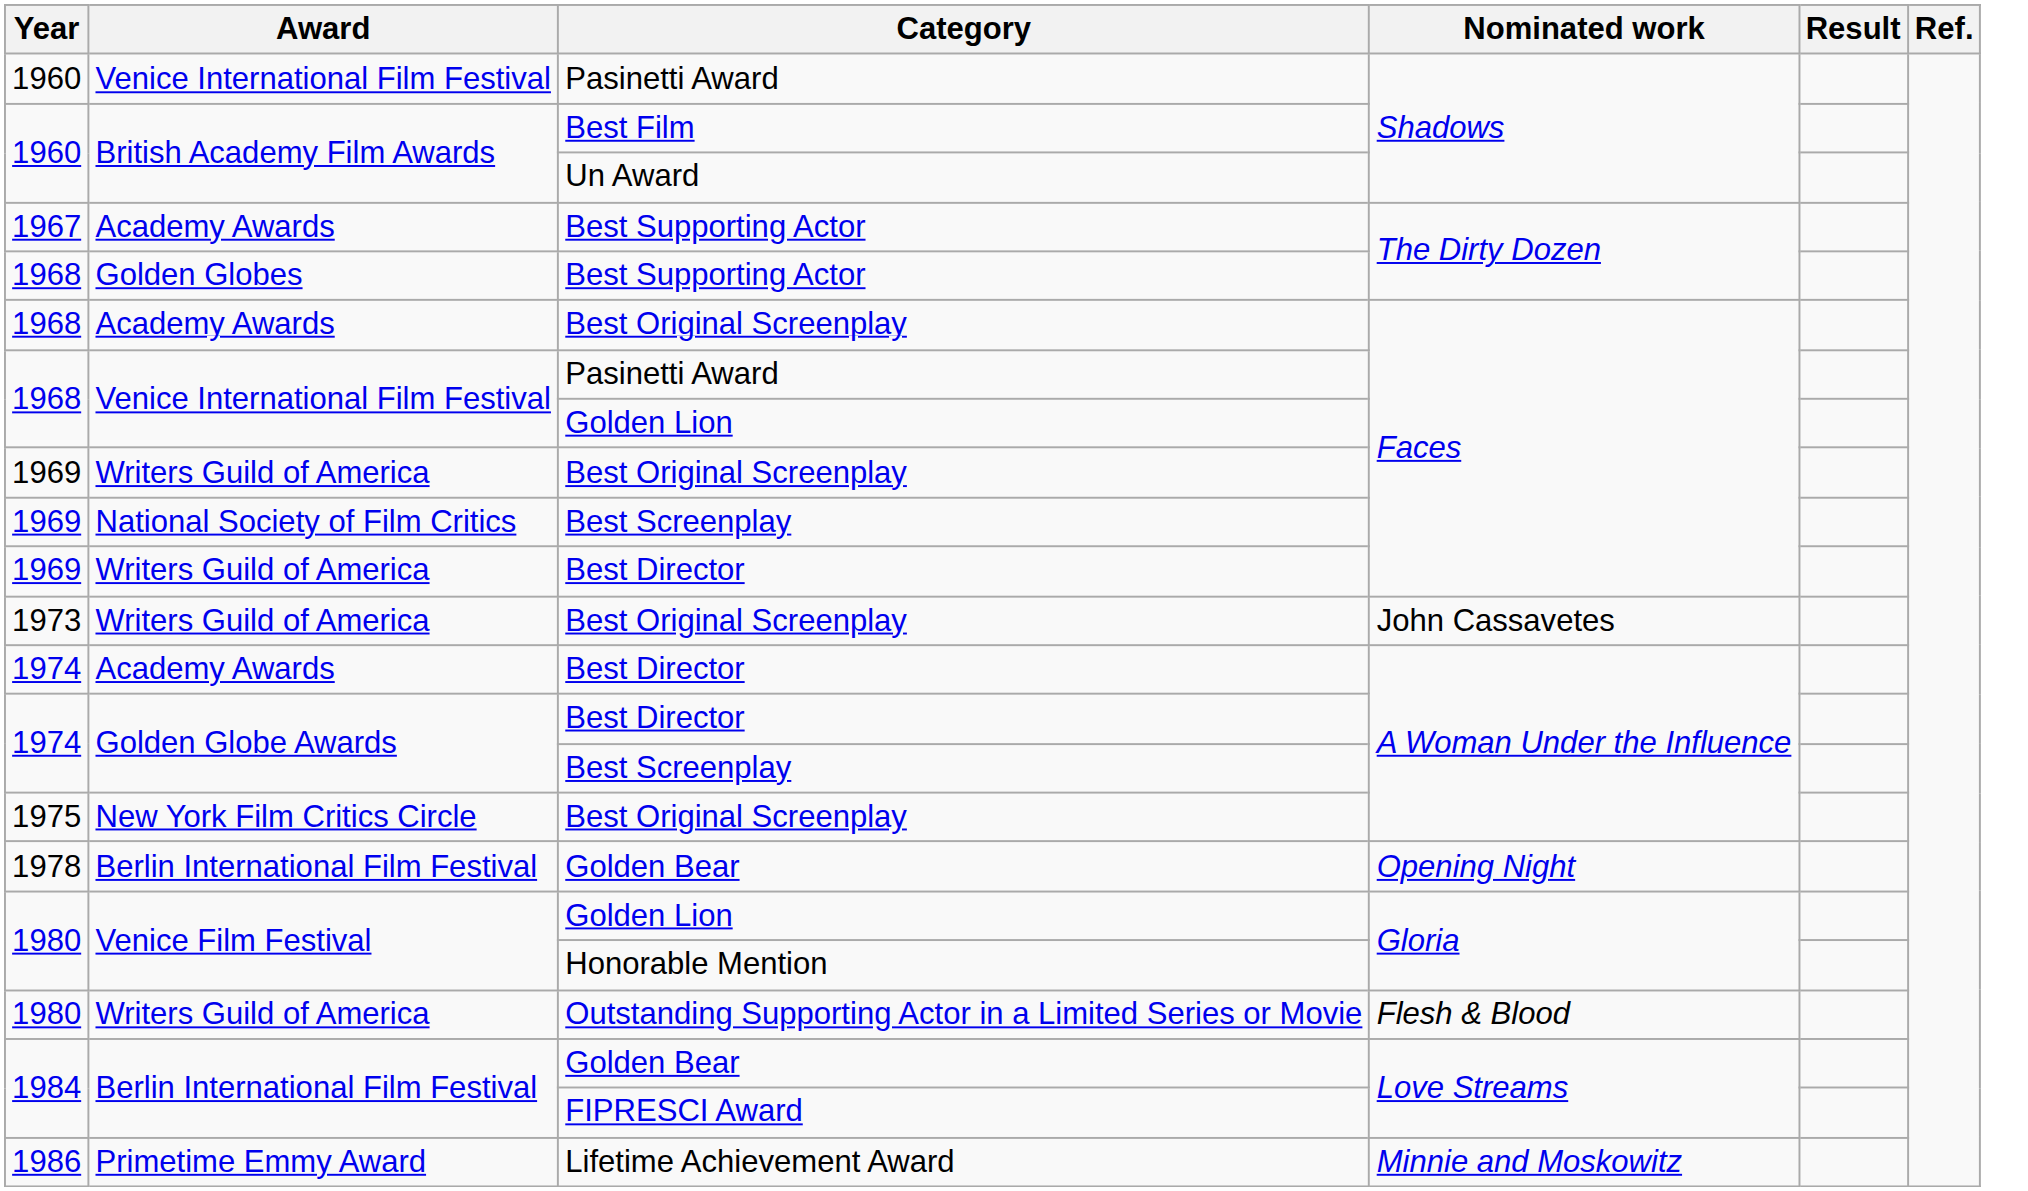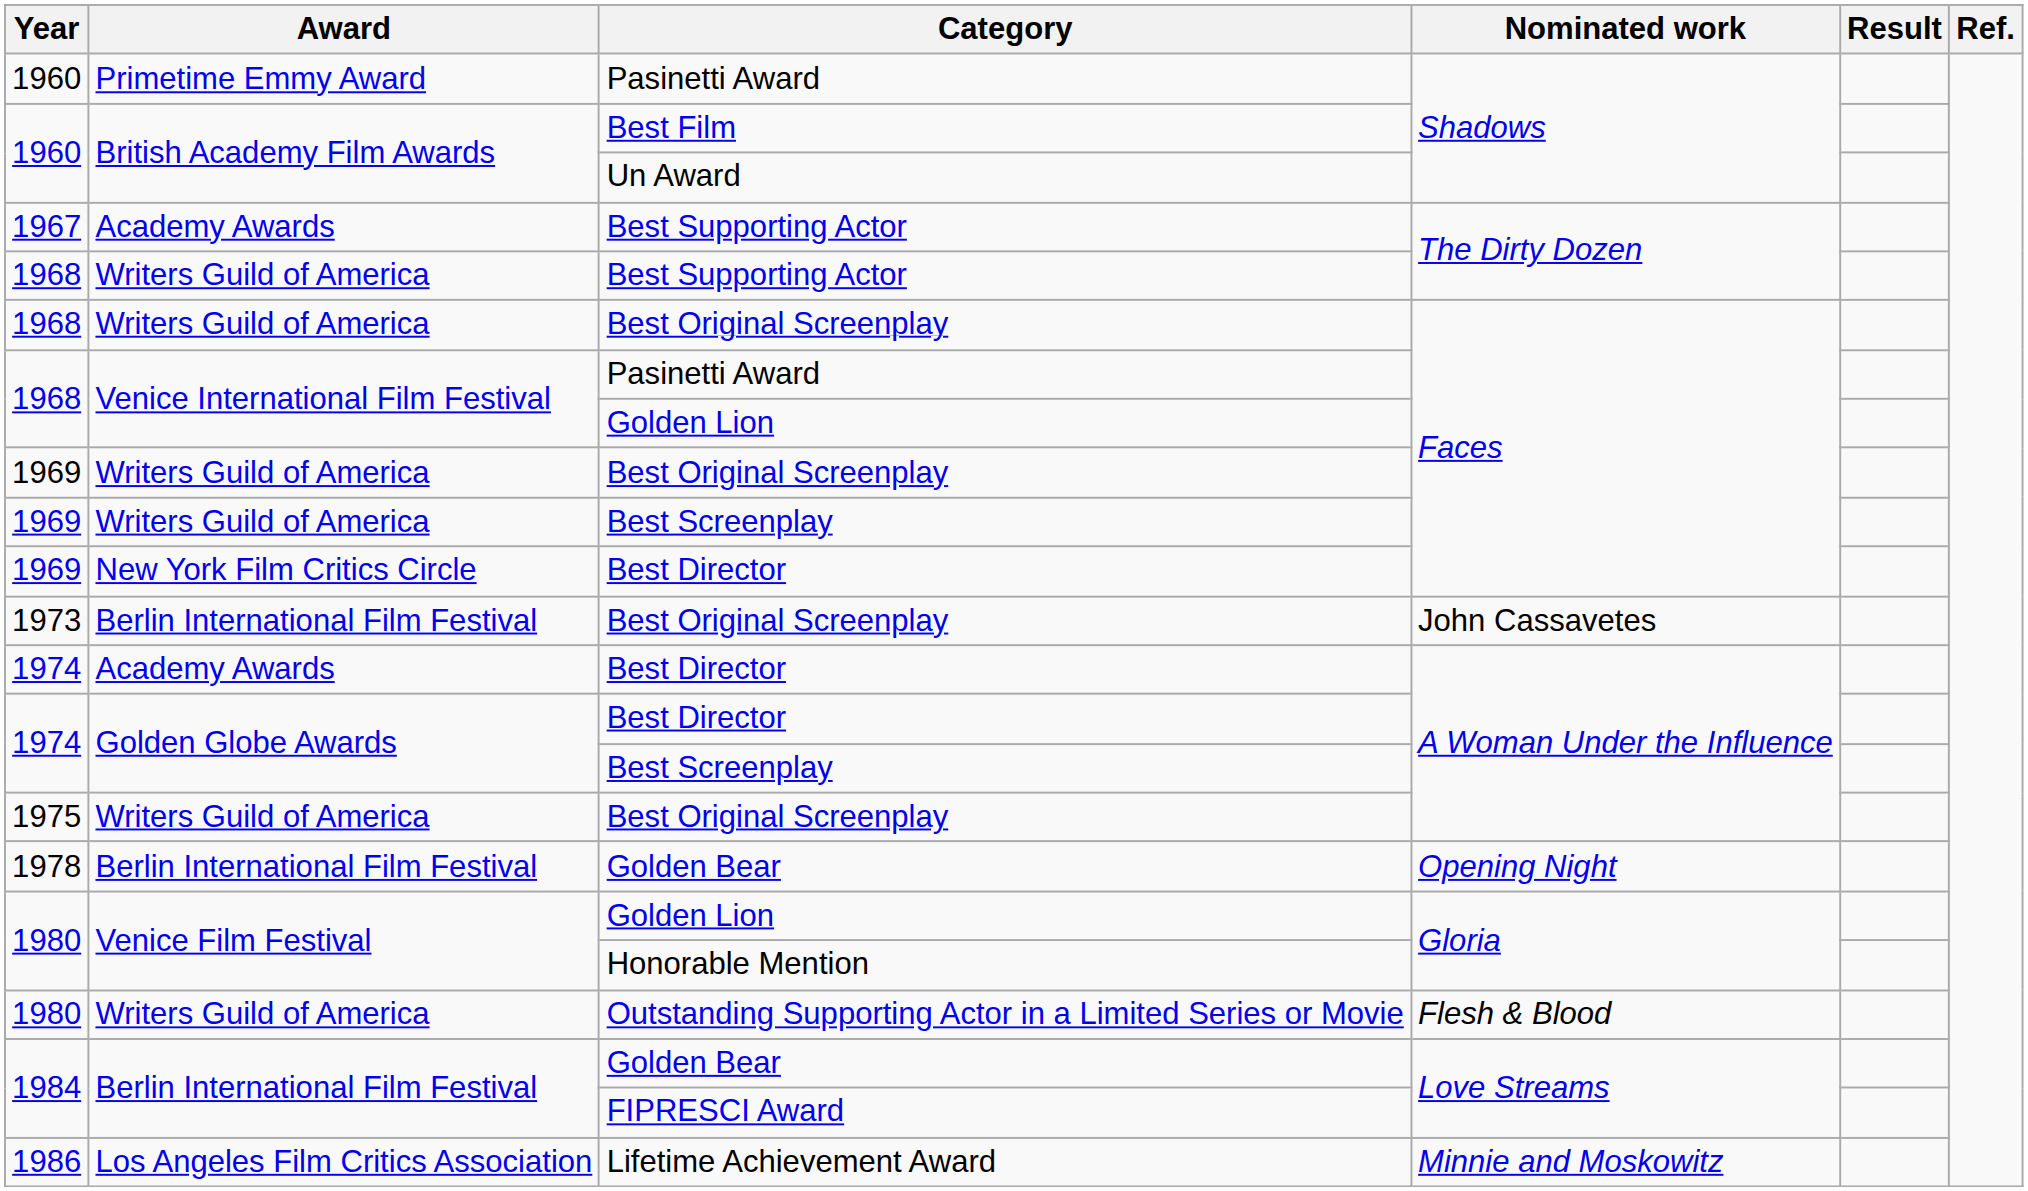1960 / Pasinetti Award | Award: Venice International Film Festival -> Primetime Emmy Award
1968 / Best Supporting Actor | Award: Golden Globes -> Writers Guild of America
1968 / Best Original Screenplay | Award: Academy Awards -> Writers Guild of America
1969 / Best Screenplay | Award: National Society of Film Critics -> Writers Guild of America
1969 / Best Director | Award: Writers Guild of America -> New York Film Critics Circle
1973 / Best Original Screenplay | Award: Writers Guild of America -> Berlin International Film Festival
1975 / Best Original Screenplay | Award: New York Film Critics Circle -> Writers Guild of America
Lifetime Achievement Award | Award: Primetime Emmy Award -> Los Angeles Film Critics Association
